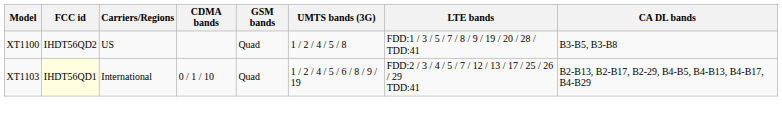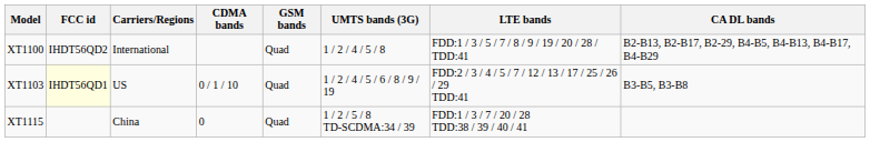XT1100 | Carriers/Regions: US -> International
XT1100 | CA DL bands: B3-B5, B3-B8 -> B2-B13, B2-B17, B2-29, B4-B5, B4-B13, B4-B17, B4-B29
XT1103 | Carriers/Regions: International -> US
XT1103 | CA DL bands: B2-B13, B2-B17, B2-29, B4-B5, B4-B13, B4-B17, B4-B29 -> B3-B5, B3-B8
+ row: XT1115 | China | 0 | Quad | 1 / 2 / 5 / 8 TD-SCDMA:34 / 39 | FDD:1 / 3 / 7 / 20 / 28 TDD:38 / 39 / 40 / 41
